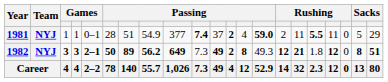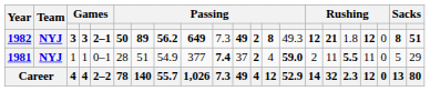rows swapped: 1981 <-> 1982
